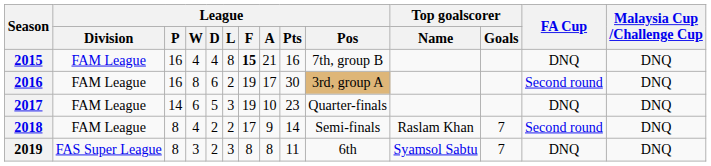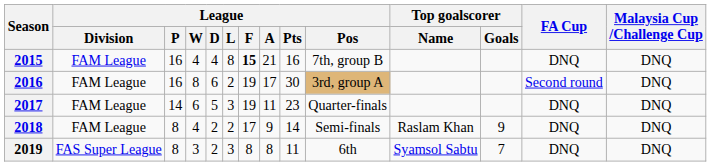2017 | League / A: 10 -> 11
2018 | Top goalscorer / Goals: 7 -> 9
2018 | FA Cup: Second round -> DNQ
